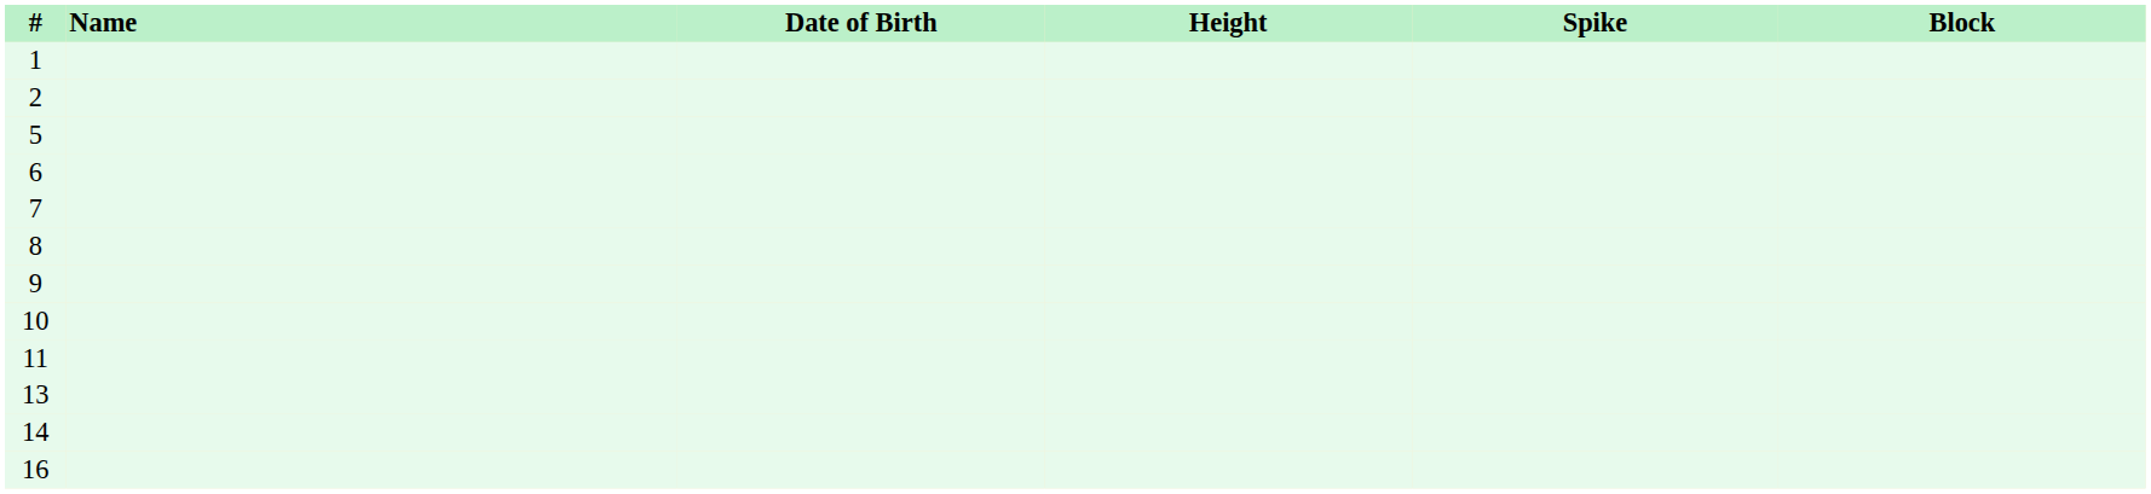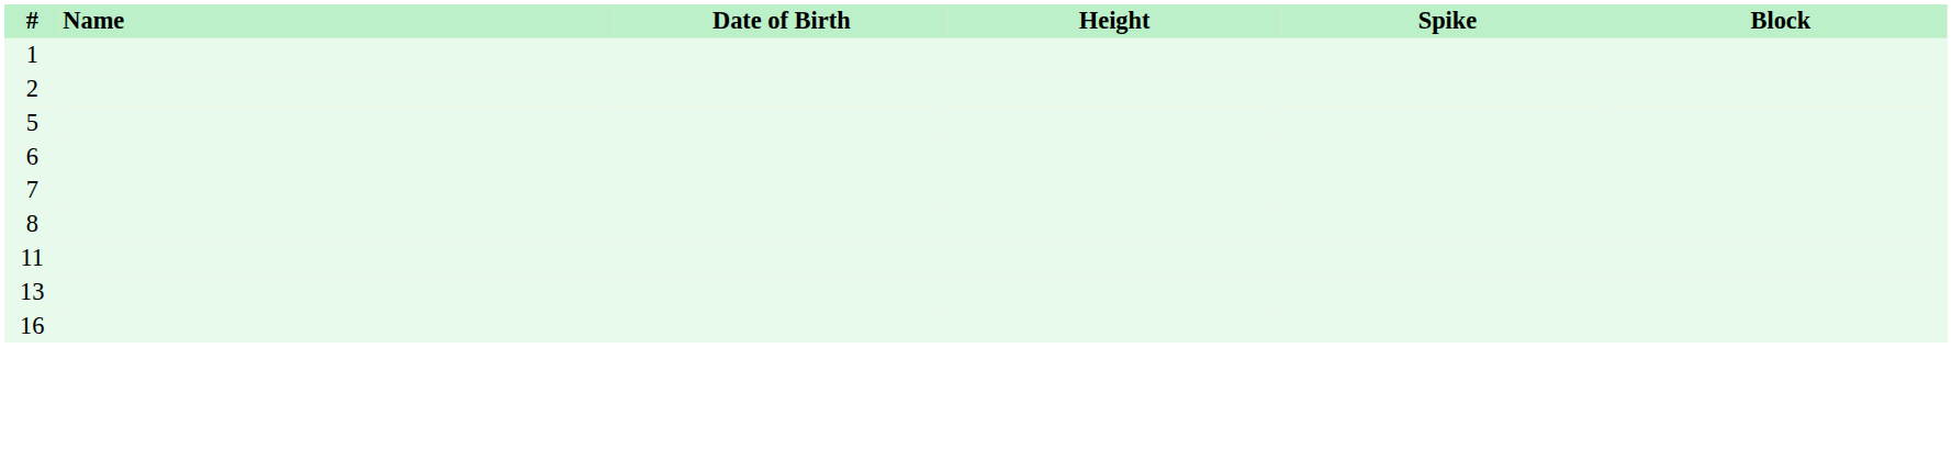- row: 9
- row: 10
- row: 14
